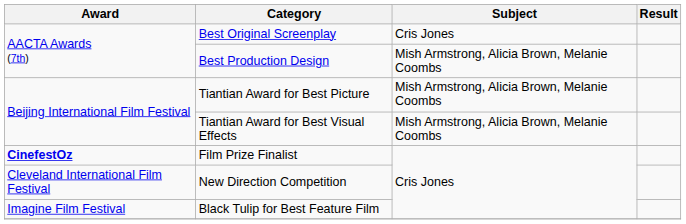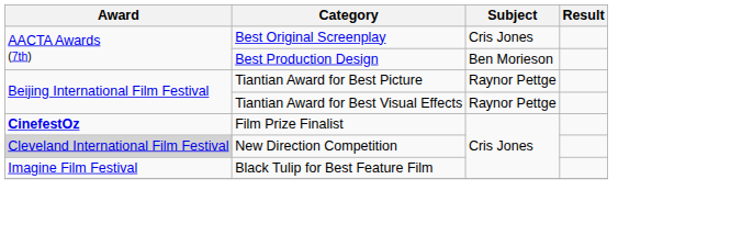Best Production Design | Subject: Mish Armstrong, Alicia Brown, Melanie Coombs -> Ben Morieson
Tiantian Award for Best Picture | Subject: Mish Armstrong, Alicia Brown, Melanie Coombs -> Raynor Pettge
Tiantian Award for Best Visual Effects | Subject: Mish Armstrong, Alicia Brown, Melanie Coombs -> Raynor Pettge
New Direction Competition | Award: no background -> lightgrey background
